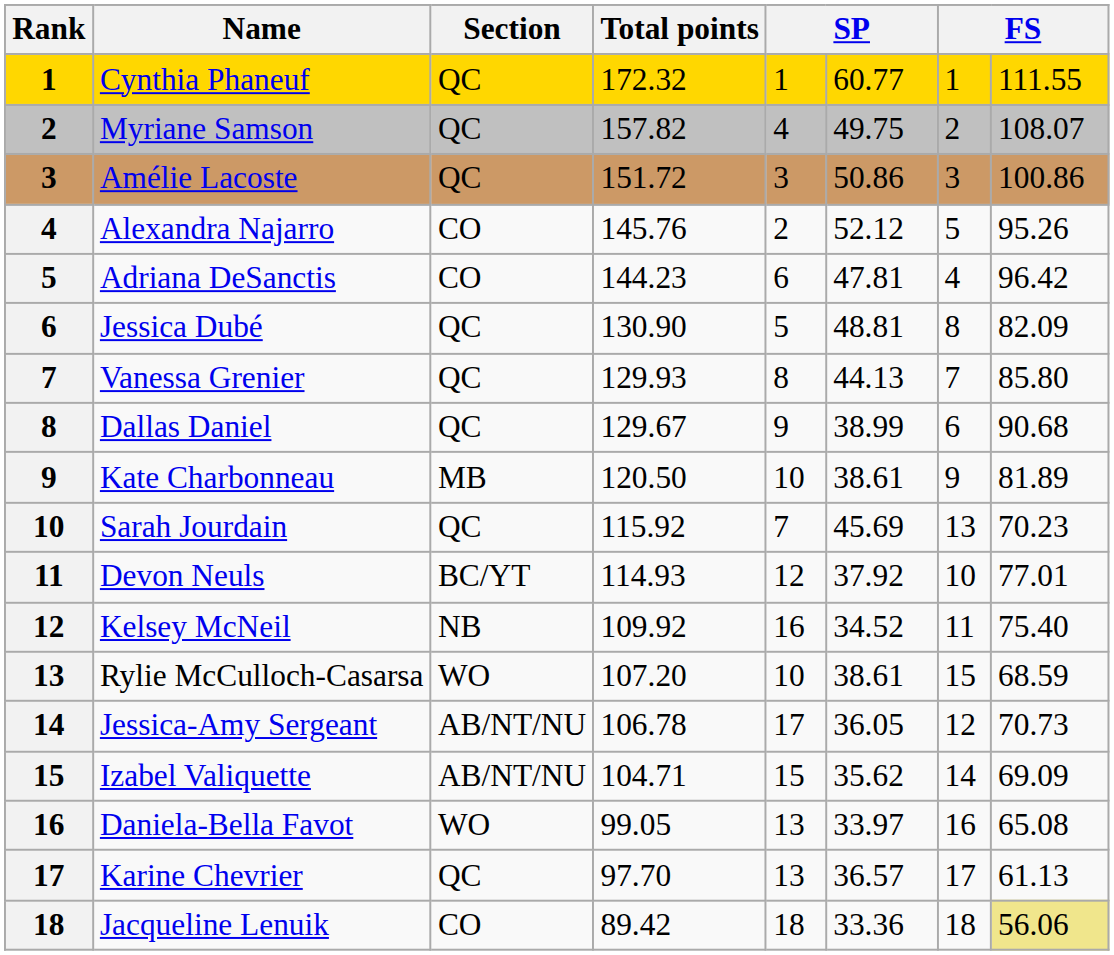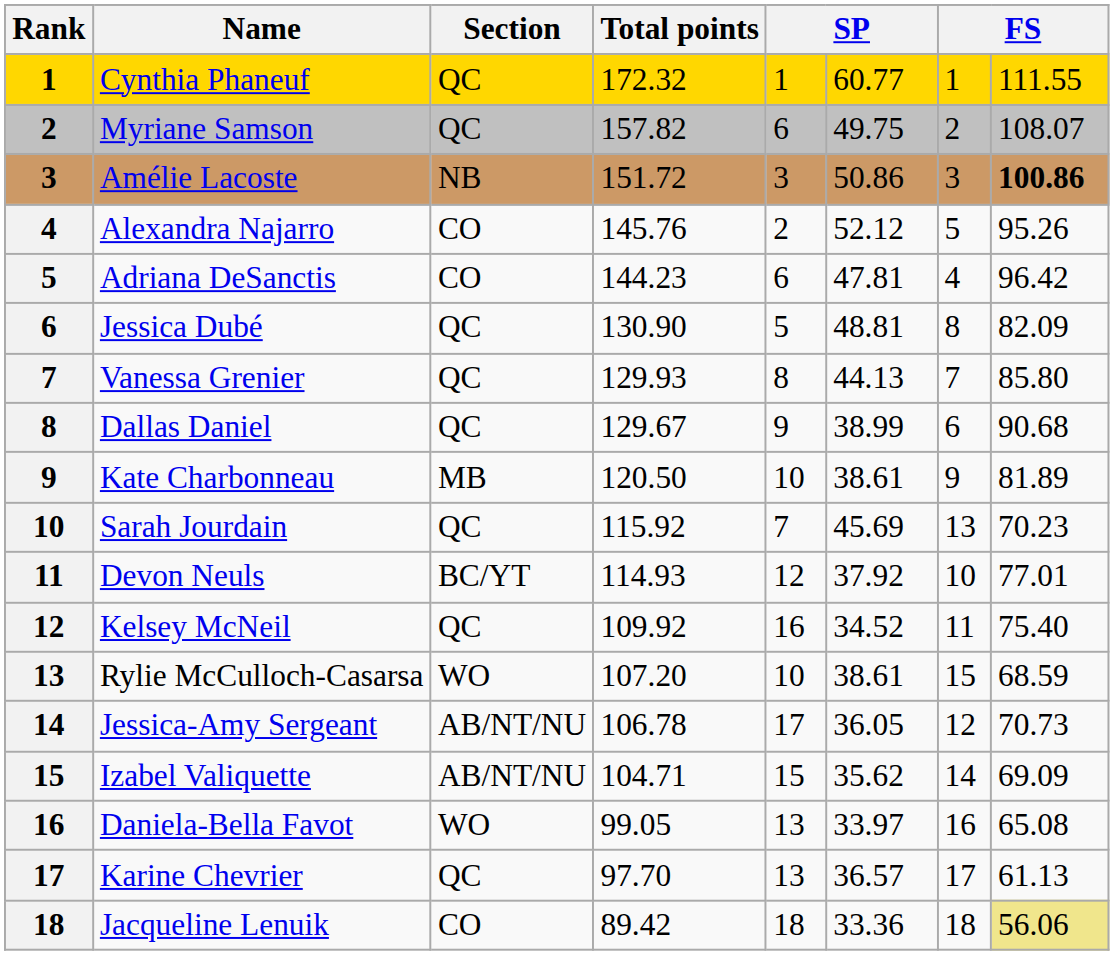Myriane Samson | column 5: 4 -> 6
Amélie Lacoste | Section: QC -> NB
Amélie Lacoste | column 8: normal -> bold
Kelsey McNeil | Section: NB -> QC
